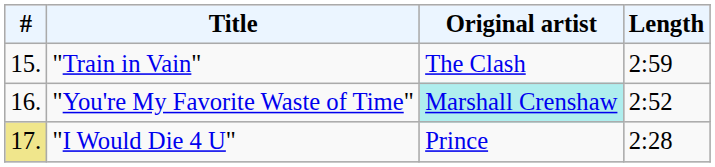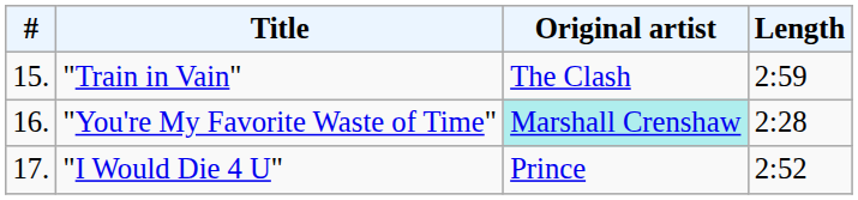"You're My Favorite Waste of Time" | Length: 2:52 -> 2:28
"I Would Die 4 U" | #: khaki background -> no background
"I Would Die 4 U" | Length: 2:28 -> 2:52
